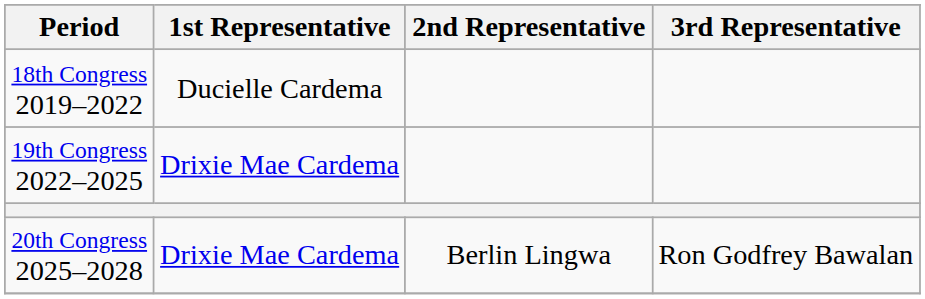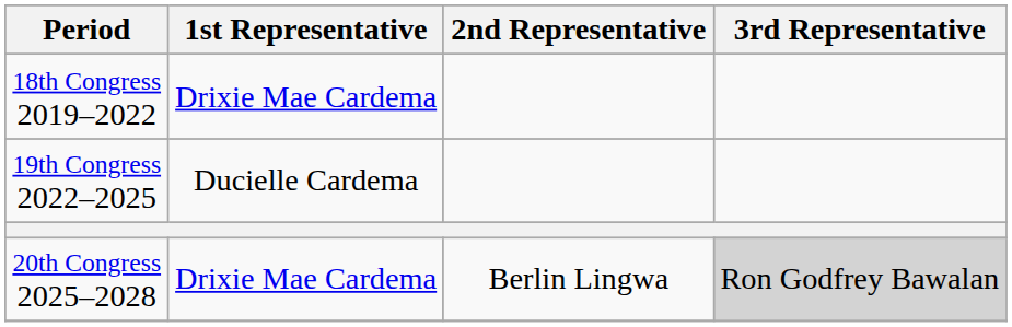18th Congress 2019–2022 | 1st Representative: Ducielle Cardema -> Drixie Mae Cardema
19th Congress 2022–2025 | 1st Representative: Drixie Mae Cardema -> Ducielle Cardema
20th Congress 2025–2028 | 3rd Representative: no background -> lightgrey background
